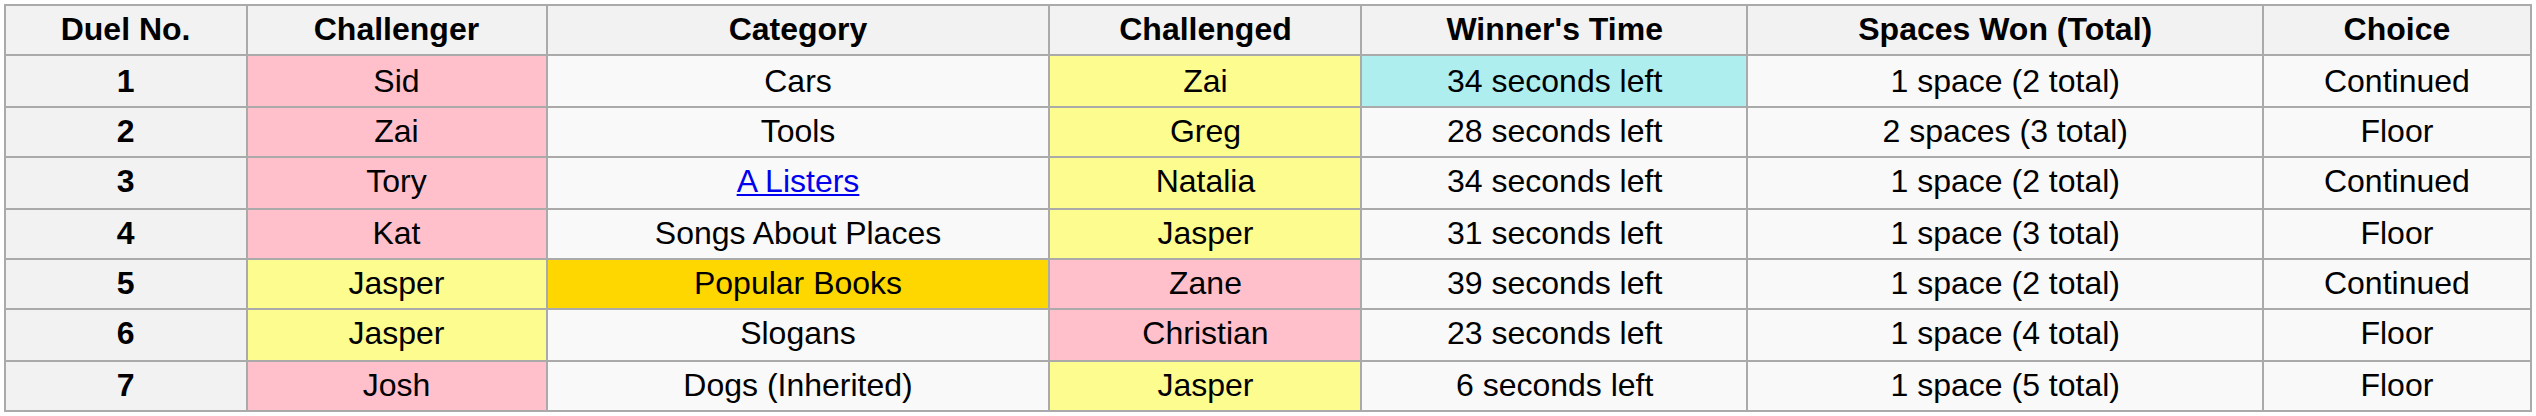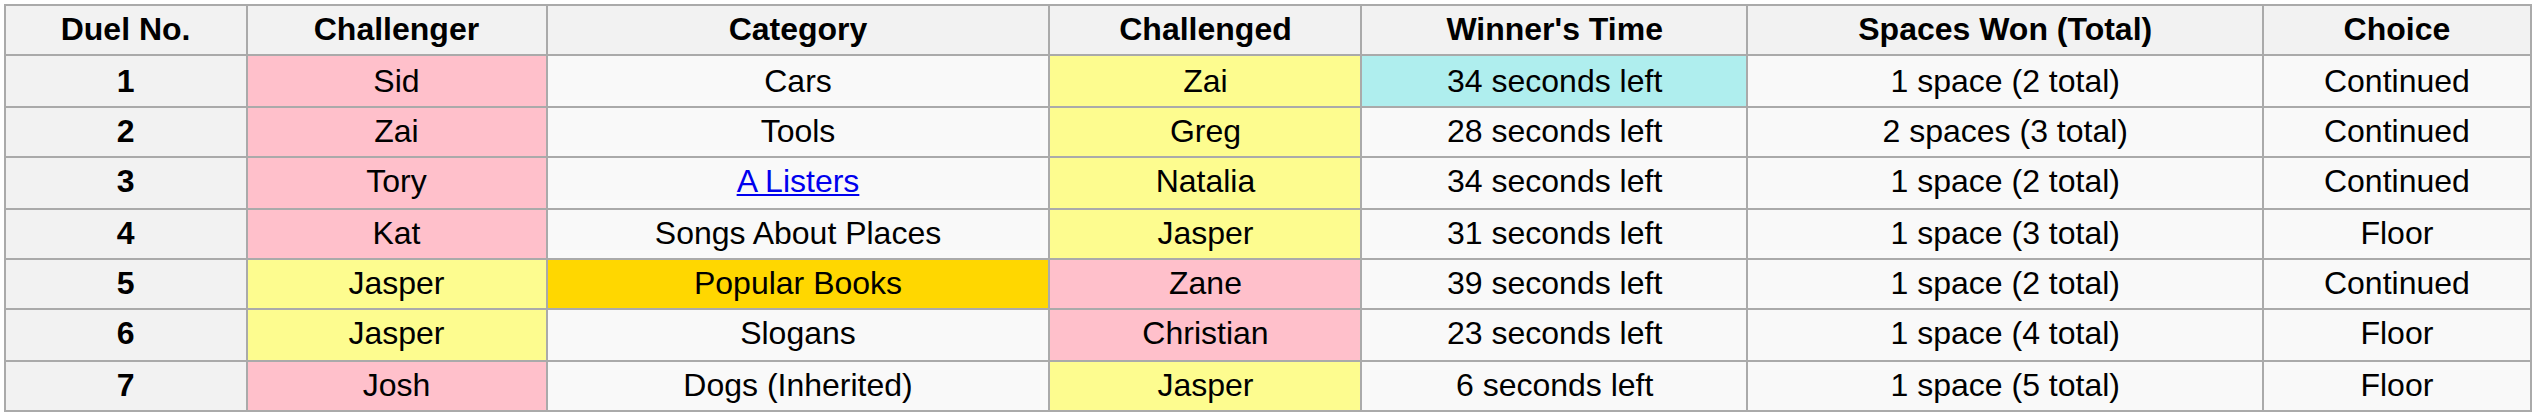2 | Choice: Floor -> Continued
